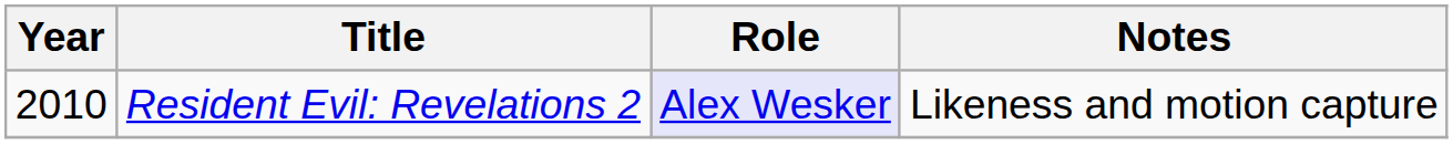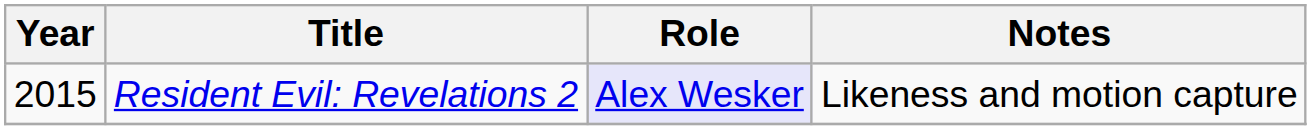Resident Evil: Revelations 2 | Year: 2010 -> 2015
